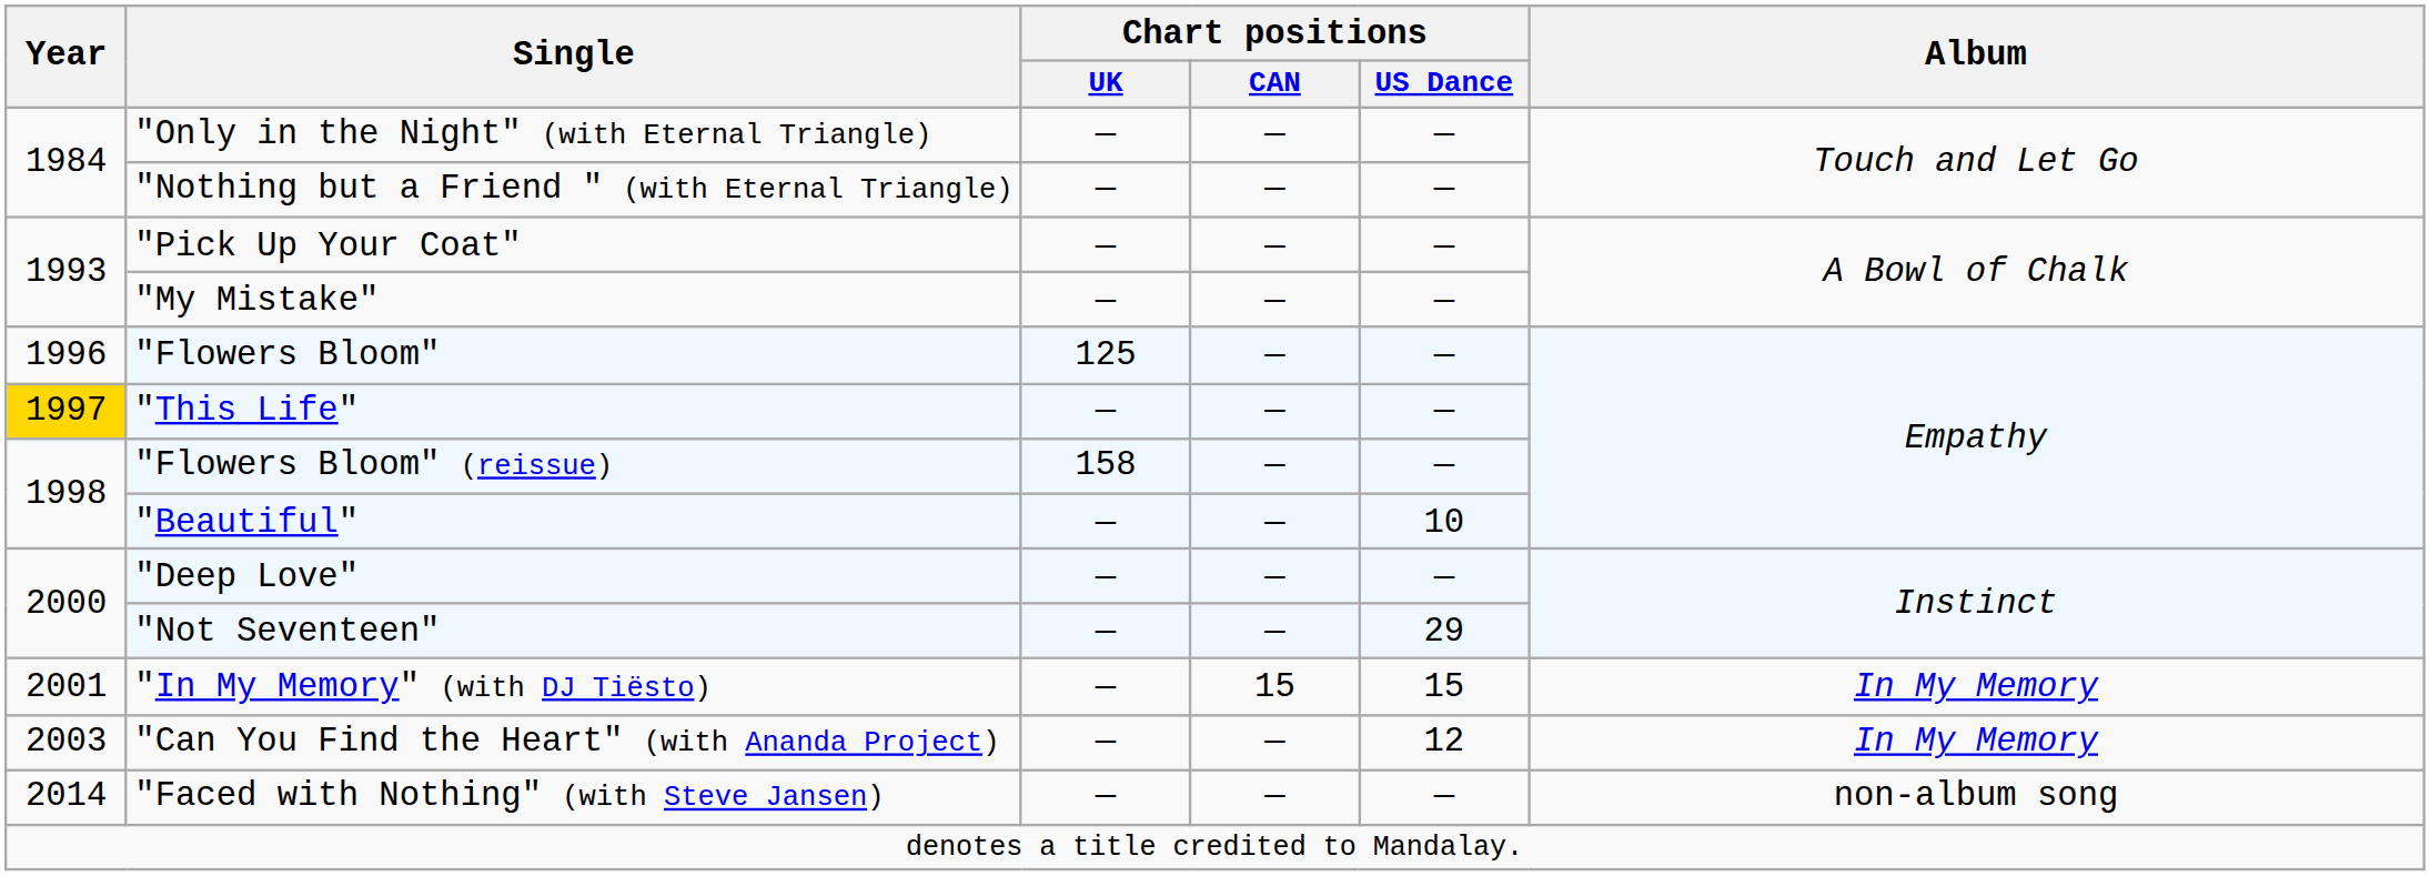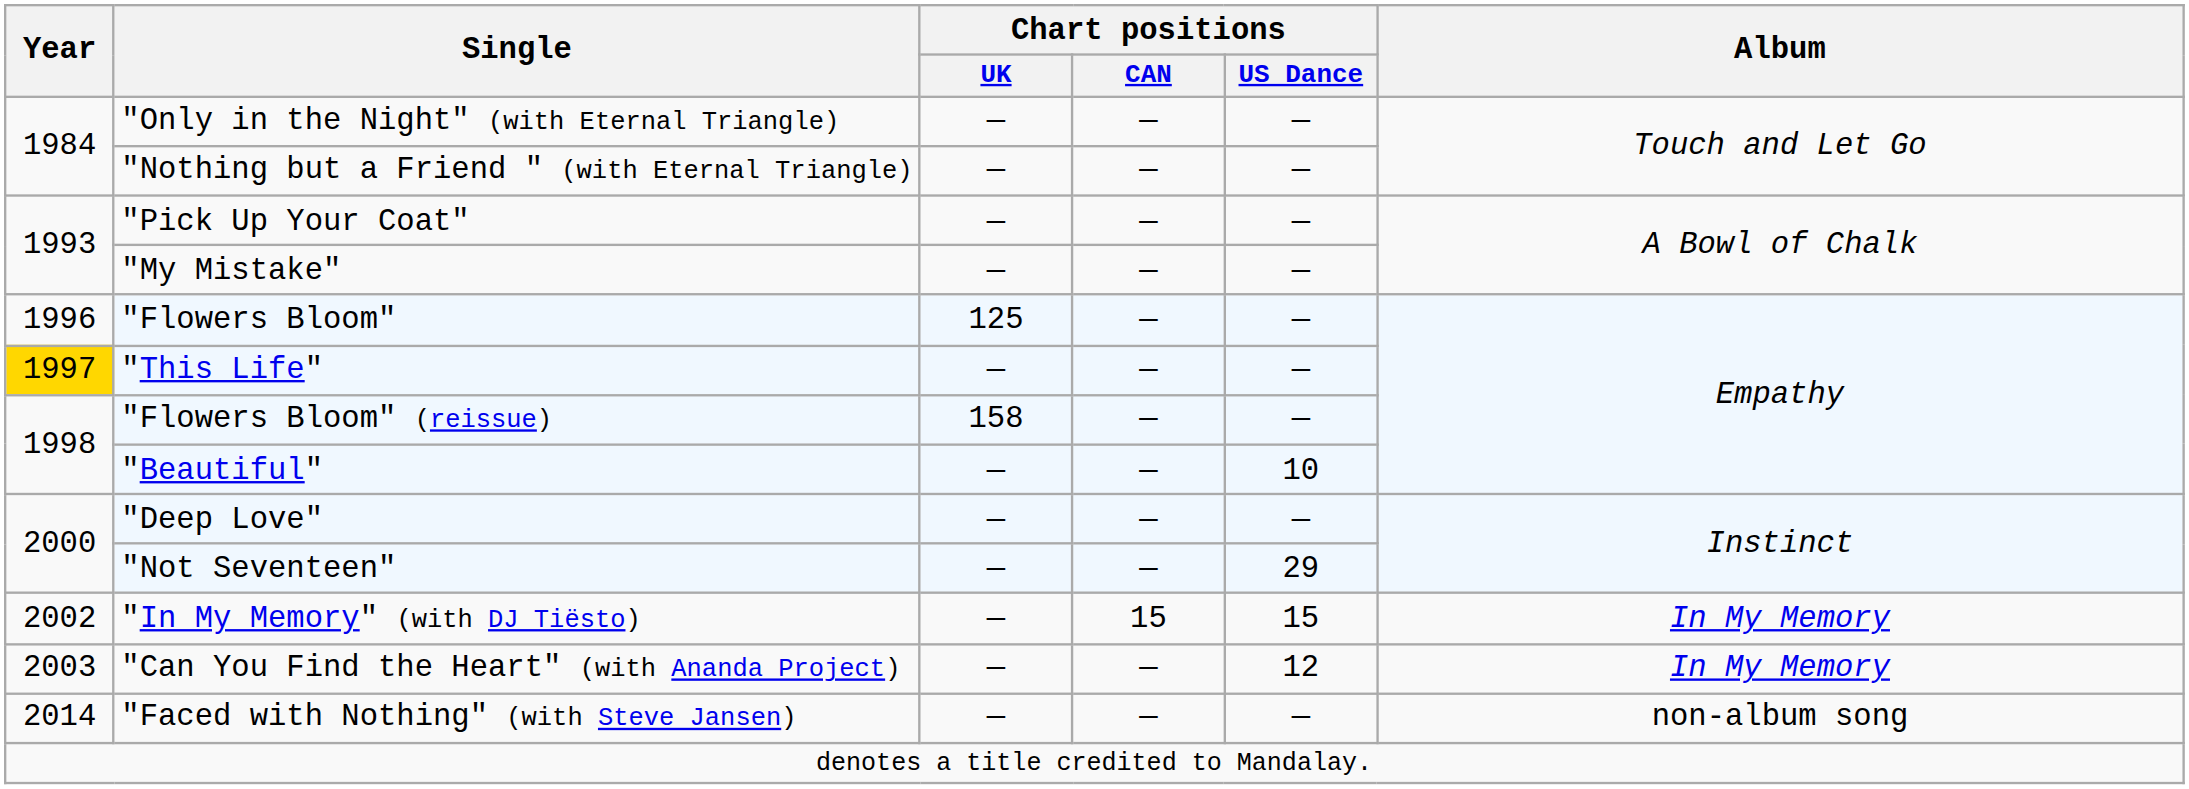"In My Memory" (with DJ Tiësto) | Year: 2001 -> 2002
